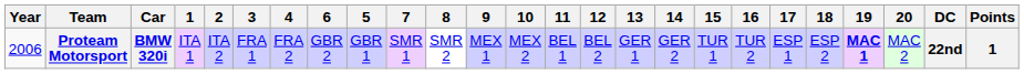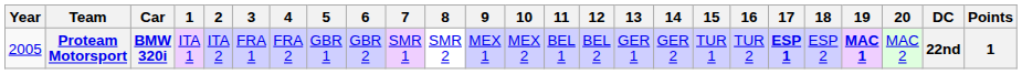columns swapped: 5 <-> 6
Proteam Motorsport | Year: 2006 -> 2005
Proteam Motorsport | 17: normal -> bold
